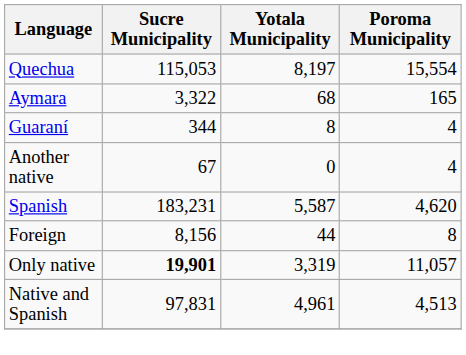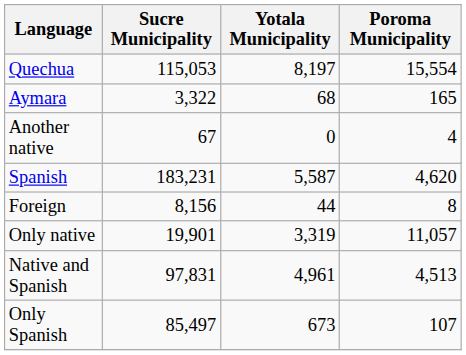- row: Guaraní | 344 | 8 | 4
Only native | Sucre Municipality: bold -> normal
+ row: Only Spanish | 85,497 | 673 | 107
